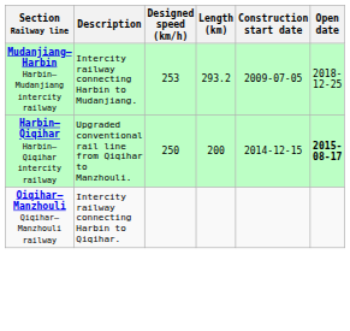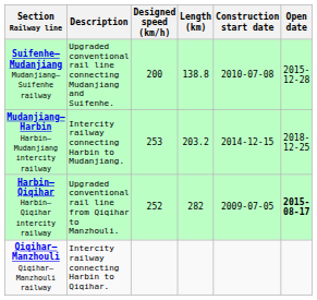+ row: Suifenhe–Mudanjiang Mudanjiang–Suifenhe railway | Upgraded conventional rail line connecting Mudanjiang and Suifenhe. | 200 | 138.8 | 2010-07-08 | 2015-12-28
Mudanjiang–Harbin Harbin–Mudanjiang intercity railway | Length (km): 293.2 -> 203.2
Mudanjiang–Harbin Harbin–Mudanjiang intercity railway | Construction start date: 2009-07-05 -> 2014-12-15
Harbin–Qiqihar Harbin–Qiqihar intercity railway | Designed speed (km/h): 250 -> 252
Harbin–Qiqihar Harbin–Qiqihar intercity railway | Length (km): 200 -> 282
Harbin–Qiqihar Harbin–Qiqihar intercity railway | Construction start date: 2014-12-15 -> 2009-07-05
